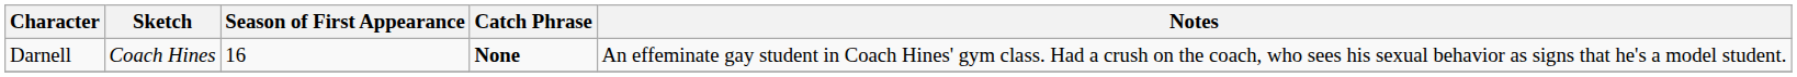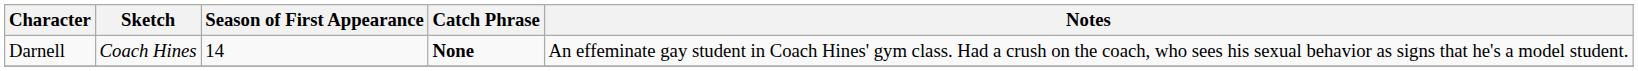Darnell | Season of First Appearance: 16 -> 14
